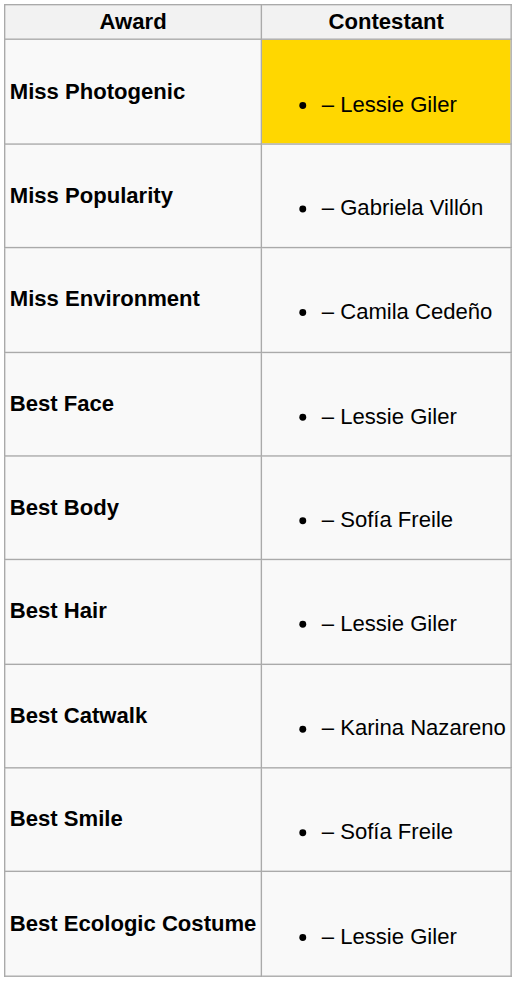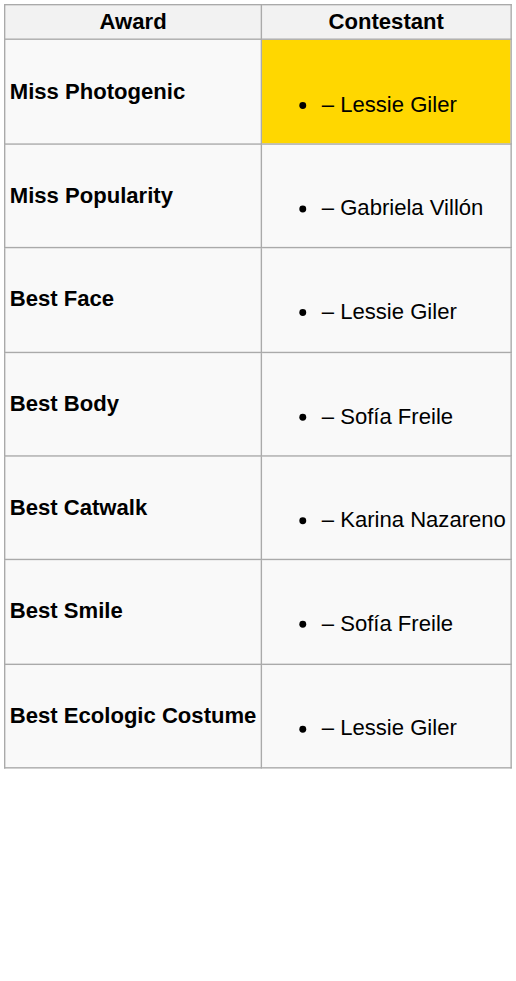- row: Miss Environment | – Camila Cedeño
- row: Best Hair | – Lessie Giler
